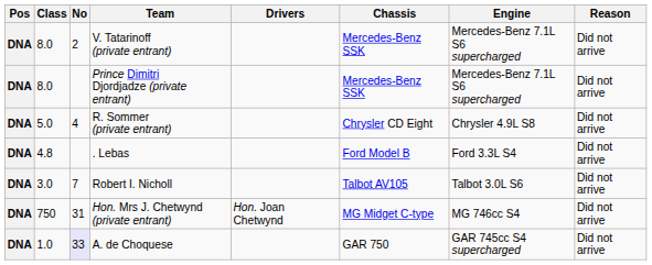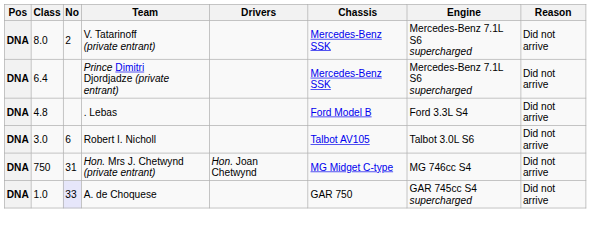Prince Dimitri Djordjadze (private entrant) | Class: 8.0 -> 6.4
- row: DNA | 5.0 | 4 | R. Sommer (private entrant) | Chrysler CD Eight | Chrysler 4.9L S8 | Did not arrive
Robert I. Nicholl | No: 7 -> 6
